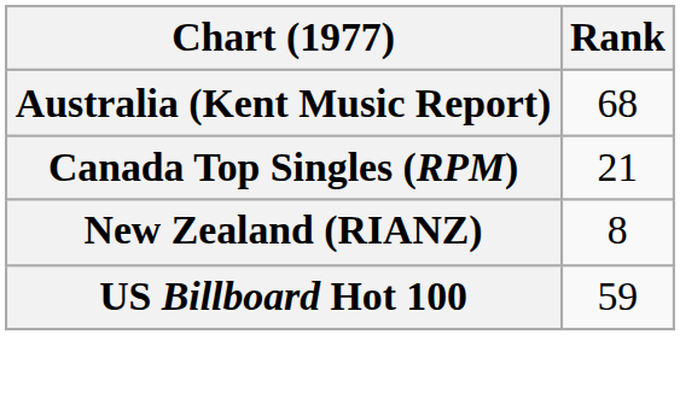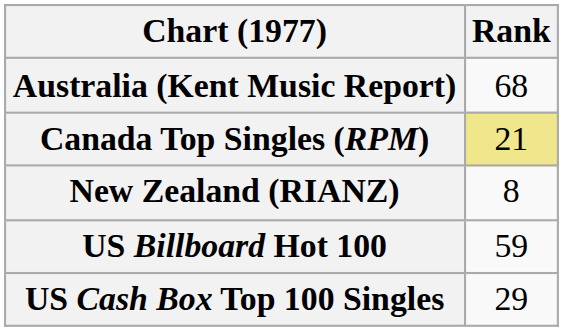Canada Top Singles (RPM) | Rank: no background -> khaki background
+ row: US Cash Box Top 100 Singles | 29
